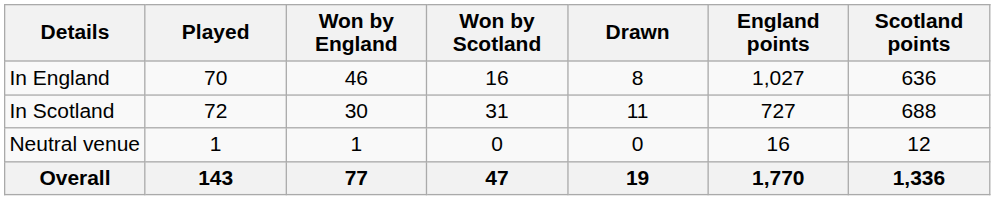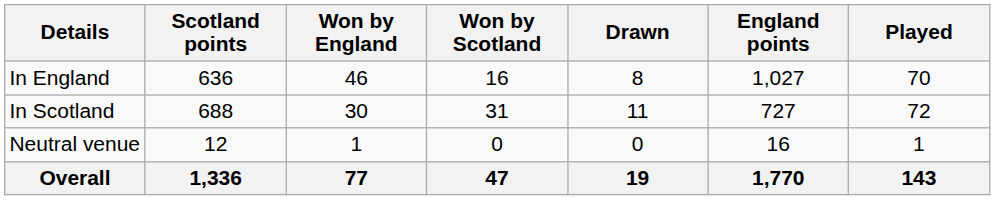columns swapped: Played <-> Scotland points
